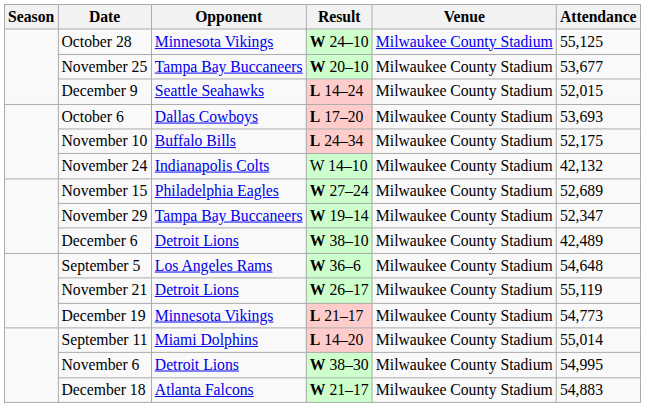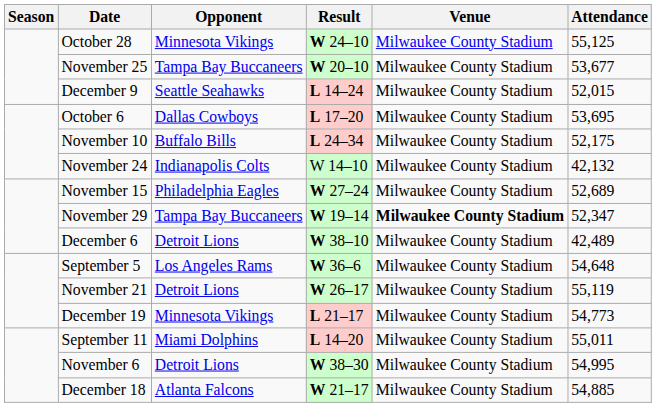October 6 | Attendance: 53,693 -> 53,695
November 29 | Venue: normal -> bold
September 11 | Attendance: 55,014 -> 55,011
December 18 | Attendance: 54,883 -> 54,885
